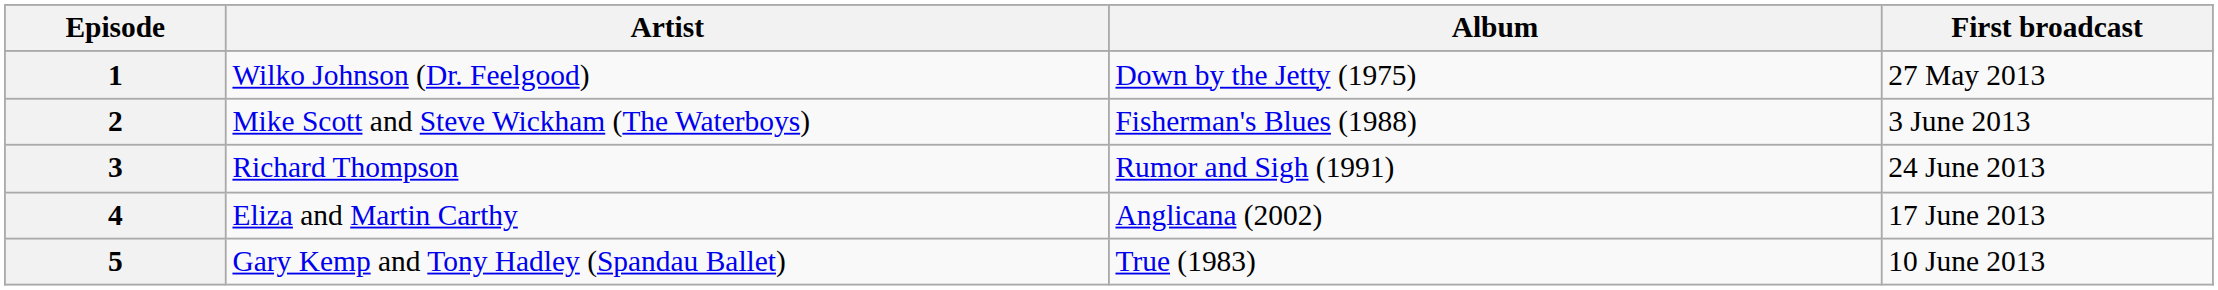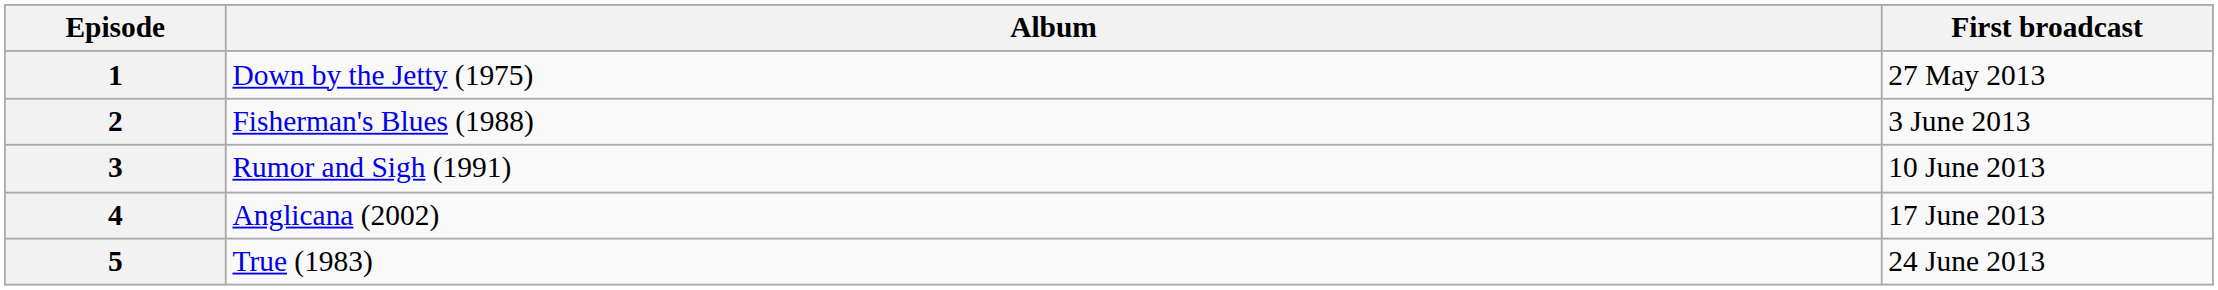- column: Artist | Wilko Johnson (Dr. Feelgood) | Mike Scott and Steve Wickham (The Waterboys) | Richard Thompson | Eliza and Martin Carthy | Gary Kemp and Tony Hadley (Spandau Ballet)
3 | First broadcast: 24 June 2013 -> 10 June 2013
5 | First broadcast: 10 June 2013 -> 24 June 2013
